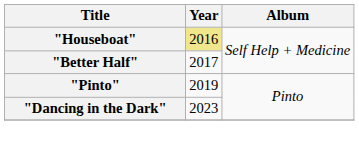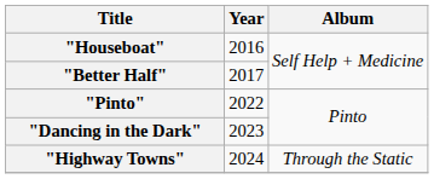"Houseboat" | Year: khaki background -> no background
"Pinto" | Year: 2019 -> 2022
+ row: "Highway Towns" | 2024 | Through the Static
